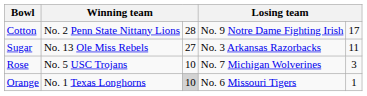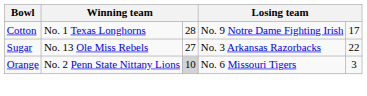Cotton | column 2: No. 2 Penn State Nittany Lions -> No. 1 Texas Longhorns
Sugar | column 5: 11 -> 22
- row: Rose | No. 5 USC Trojans | 10 | No. 7 Michigan Wolverines | 3
Orange | column 2: No. 1 Texas Longhorns -> No. 2 Penn State Nittany Lions
Orange | column 5: 1 -> 3
